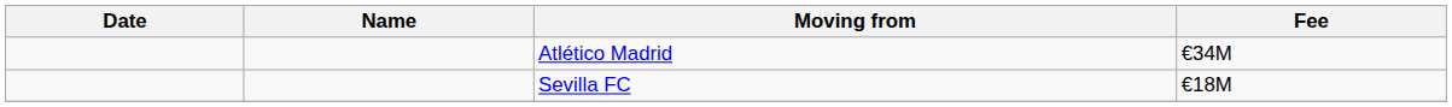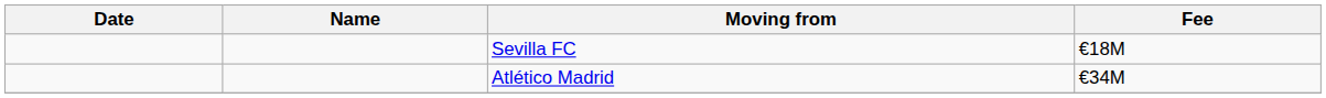rows swapped: Sevilla FC <-> Atlético Madrid
